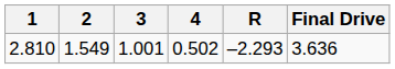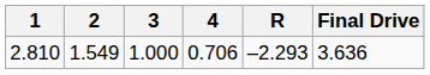2.810 | 3: 1.001 -> 1.000
2.810 | 4: 0.502 -> 0.706
